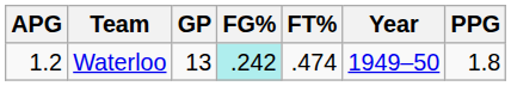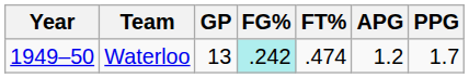columns swapped: Year <-> APG
Waterloo | PPG: 1.8 -> 1.7
